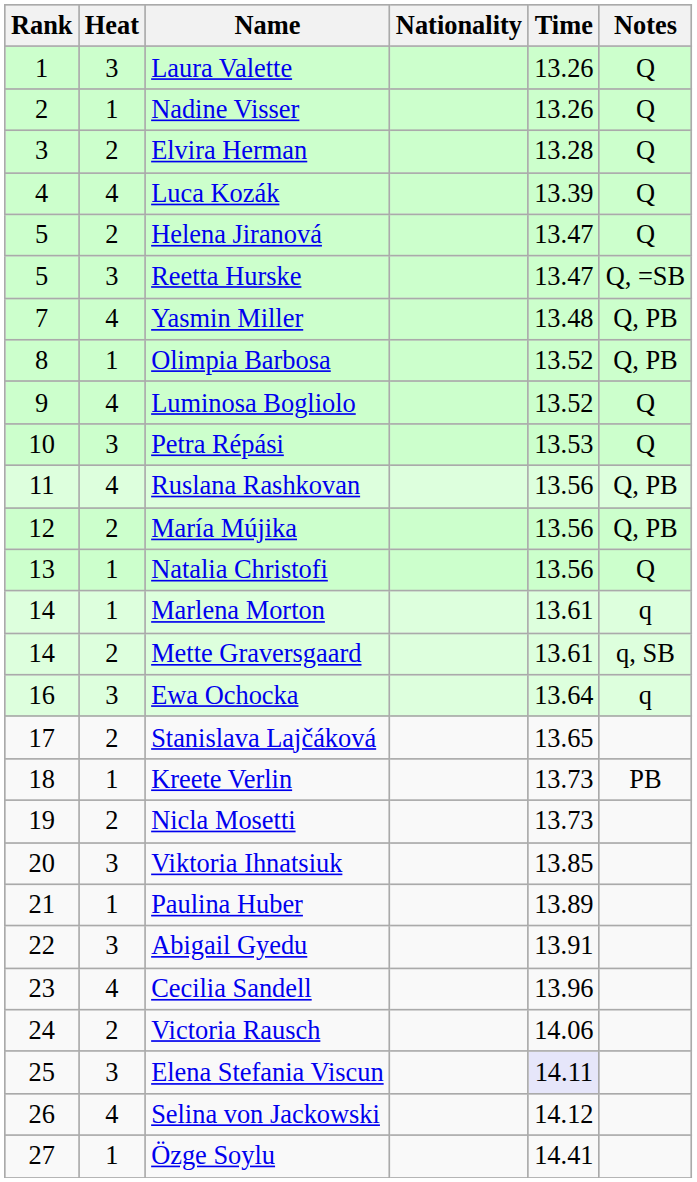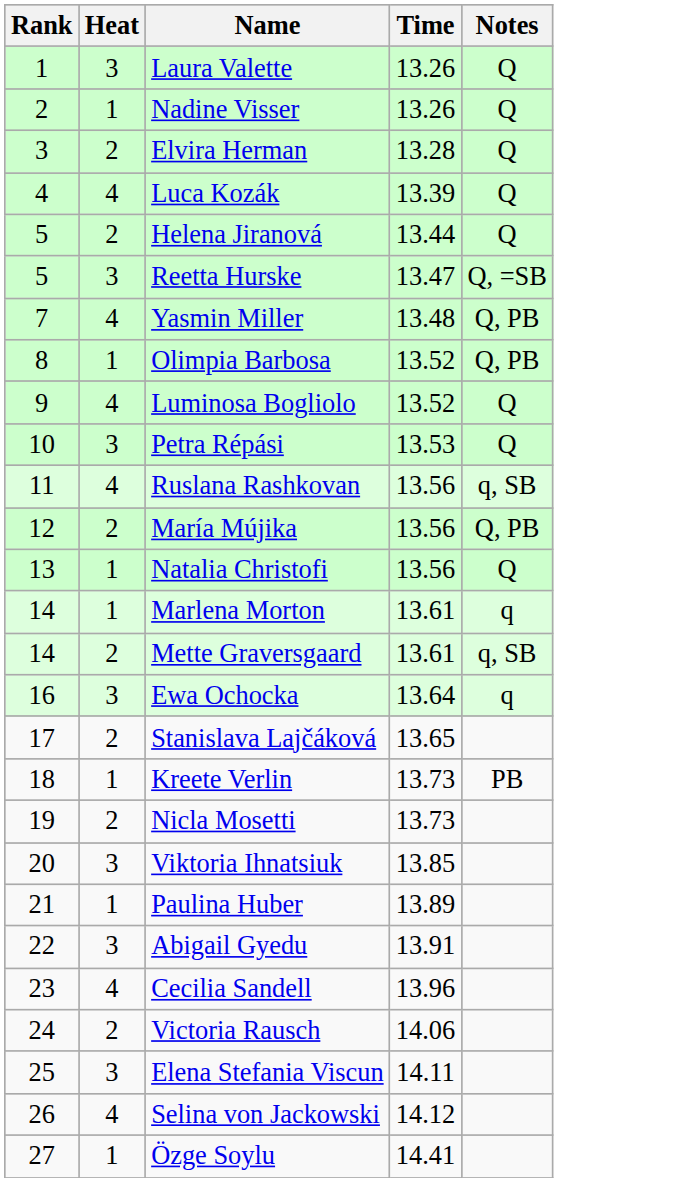- column: Nationality
Helena Jiranová | Time: 13.47 -> 13.44
Ruslana Rashkovan | Notes: Q, PB -> q, SB
Elena Stefania Viscun | Time: lavender background -> no background
